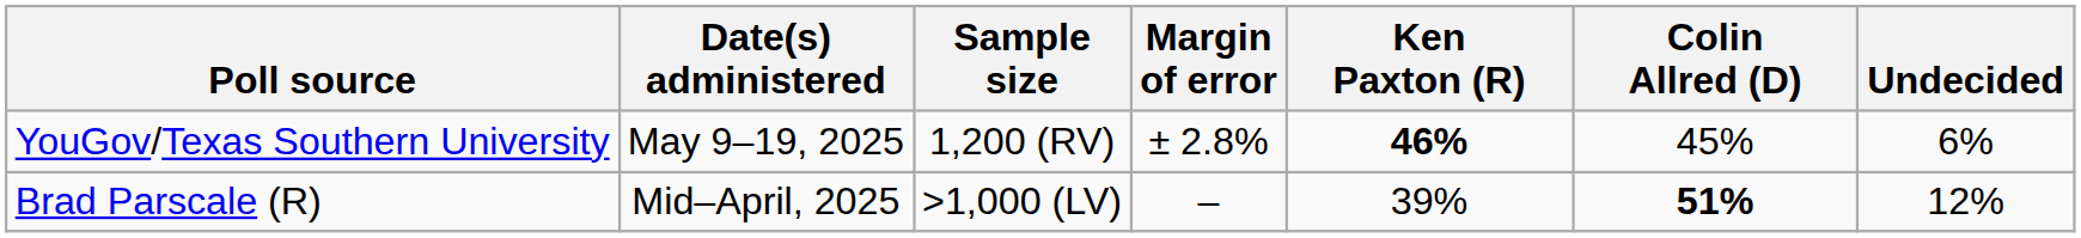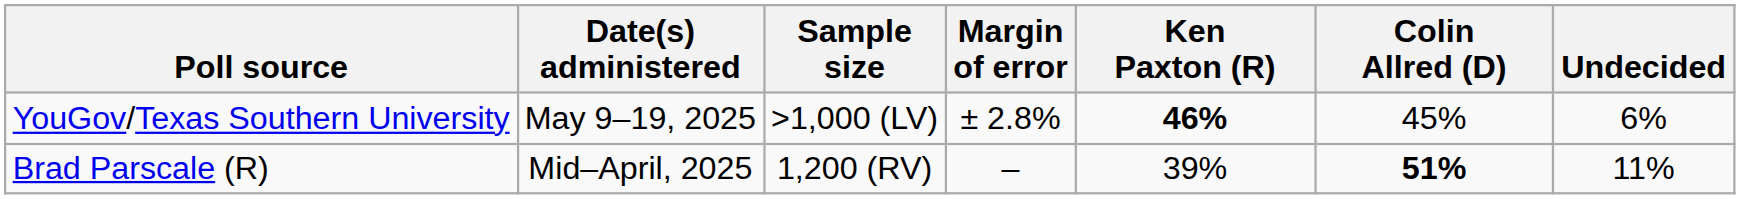YouGov/Texas Southern University | Sample size: 1,200 (RV) -> >1,000 (LV)
Brad Parscale (R) | Sample size: >1,000 (LV) -> 1,200 (RV)
Brad Parscale (R) | Undecided: 12% -> 11%
